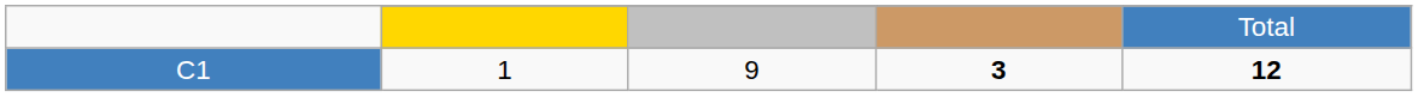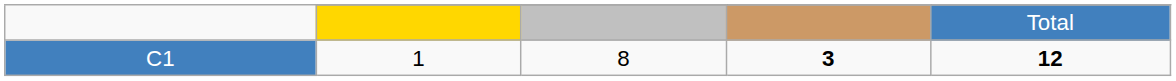C1 | column 3: 9 -> 8
